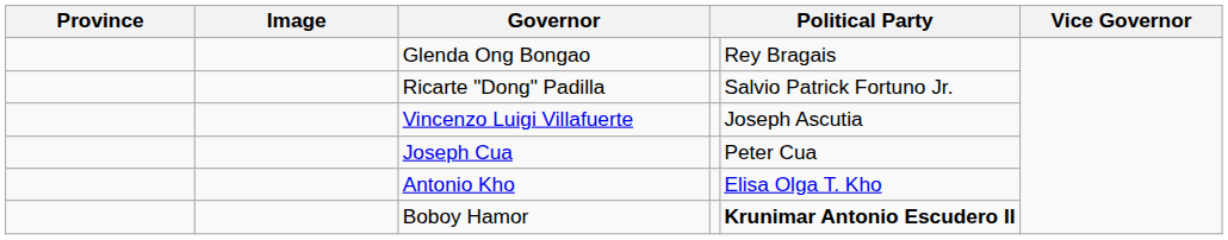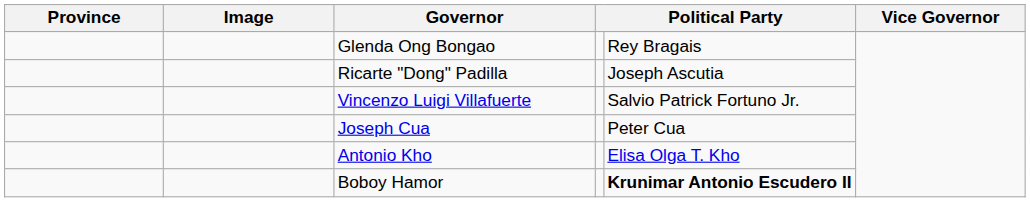Ricarte "Dong" Padilla | column 5: Salvio Patrick Fortuno Jr. -> Joseph Ascutia
Vincenzo Luigi Villafuerte | column 5: Joseph Ascutia -> Salvio Patrick Fortuno Jr.
